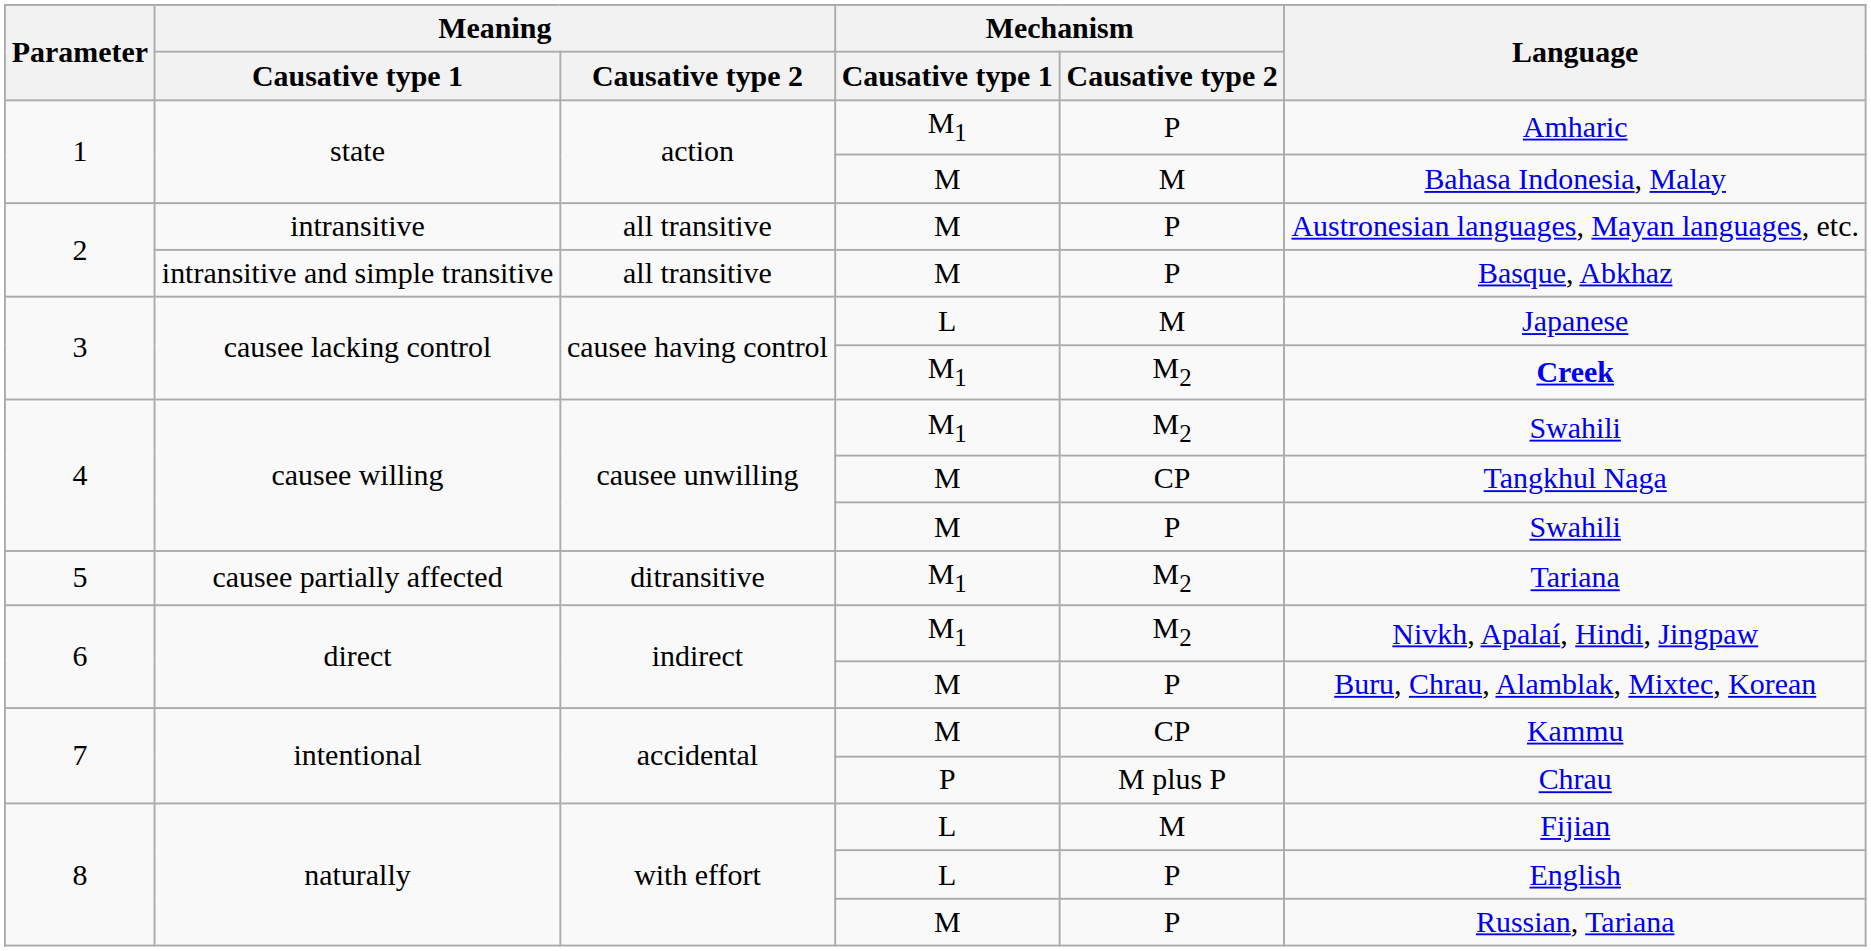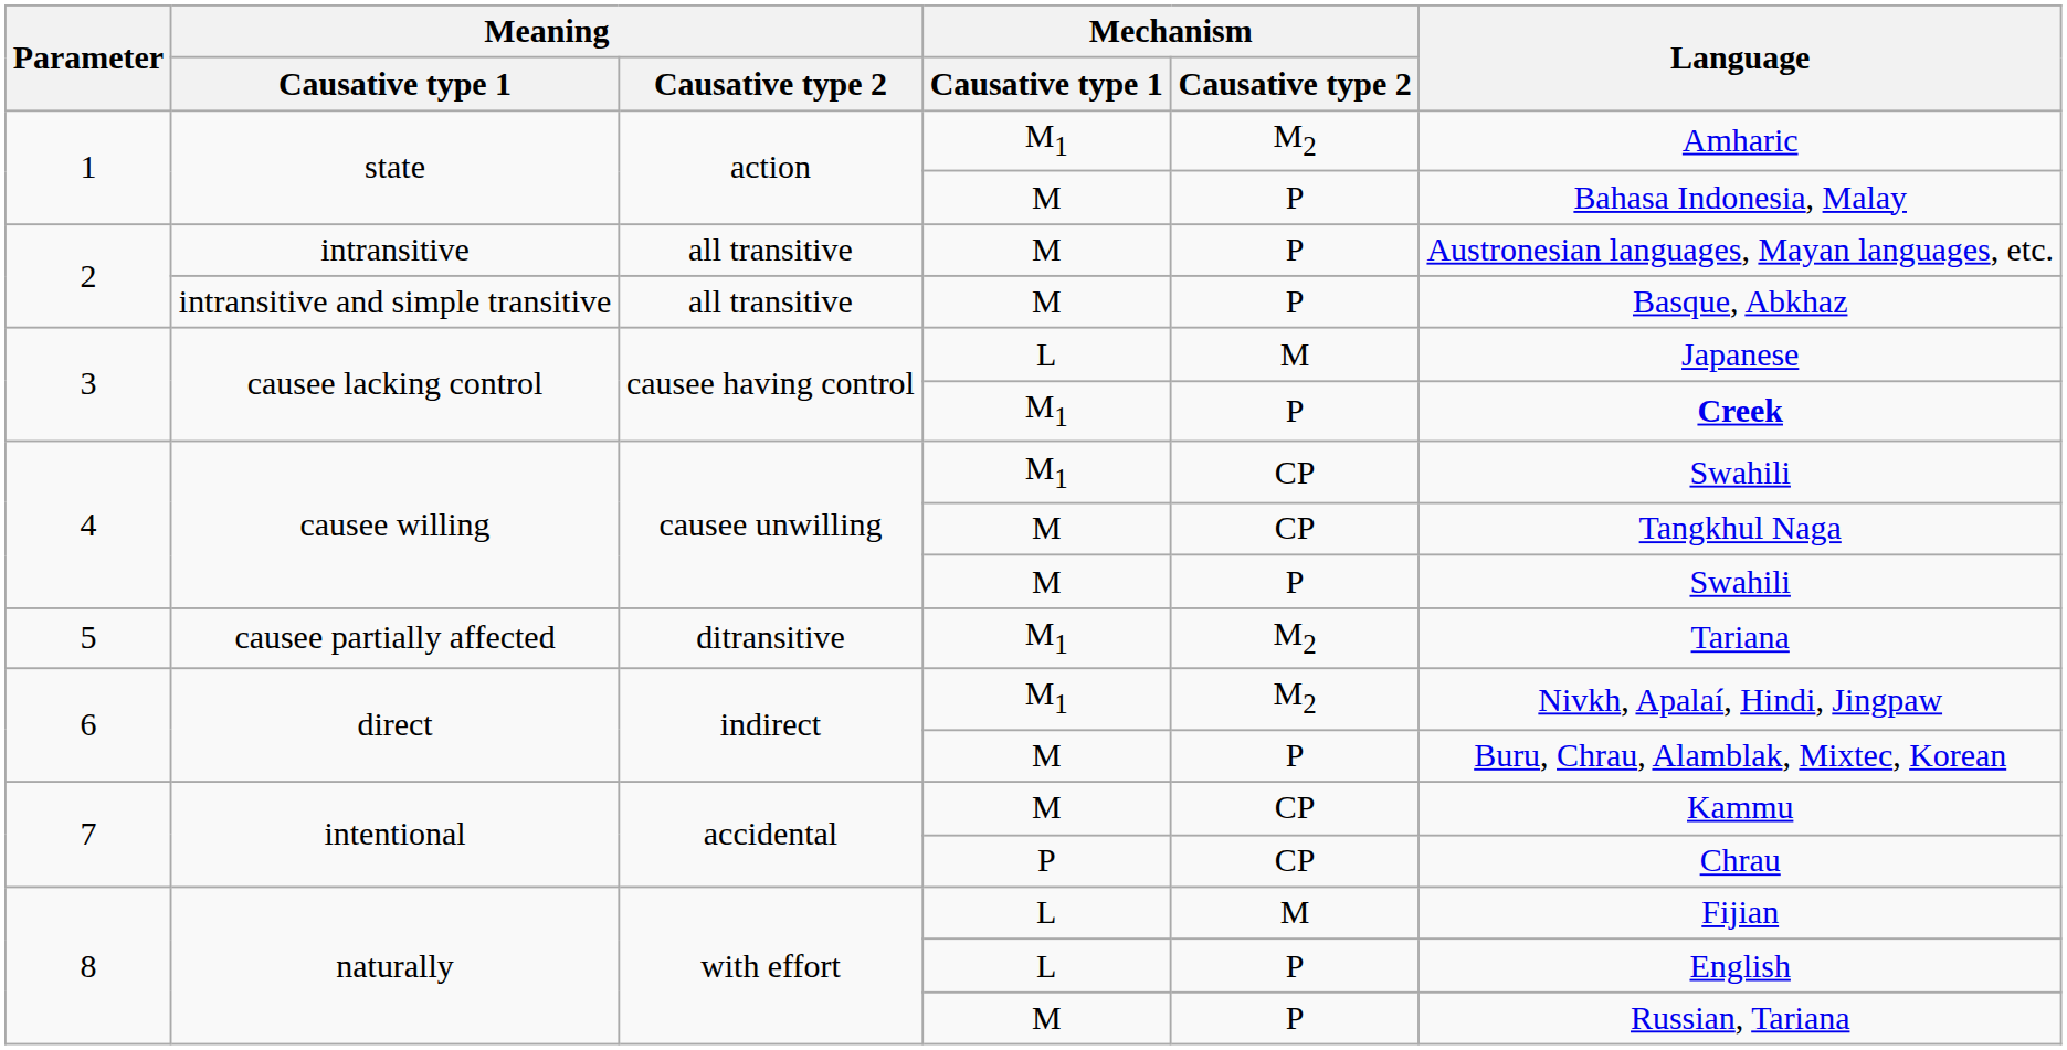state / M1 | Mechanism / Causative type 2: P -> M2
state / M | Mechanism / Causative type 2: M -> P
causee lacking control / M1 | Mechanism / Causative type 2: M2 -> P
causee willing / M1 | Mechanism / Causative type 2: M2 -> CP
intentional / P | Mechanism / Causative type 2: M plus P -> CP
